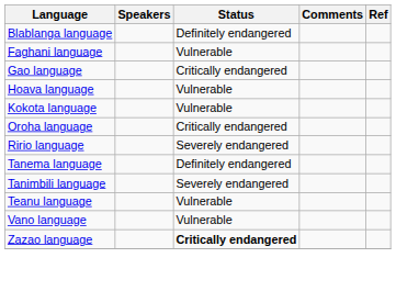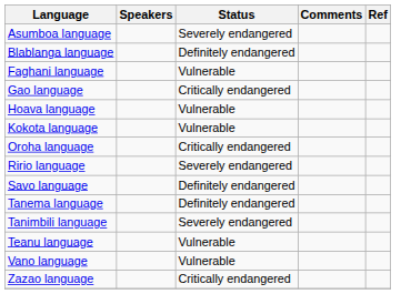+ row: Asumboa language | Severely endangered
+ row: Savo language | Definitely endangered
Zazao language | Status: bold -> normal
